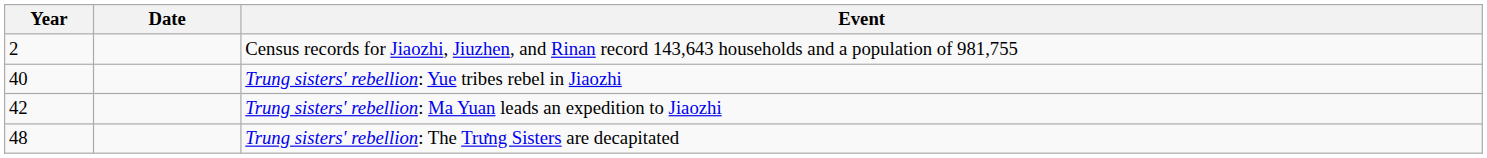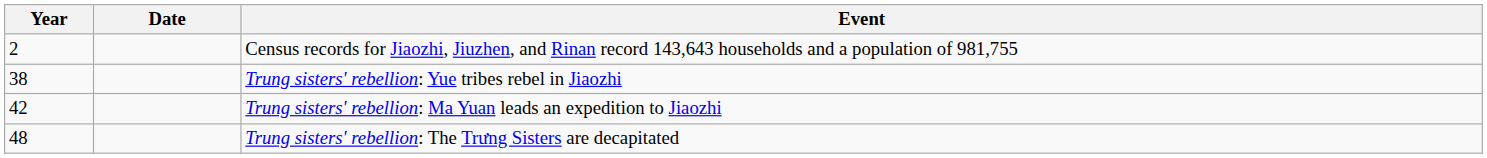Trung sisters' rebellion: Yue tribes rebel in Jiaozhi | Year: 40 -> 38
